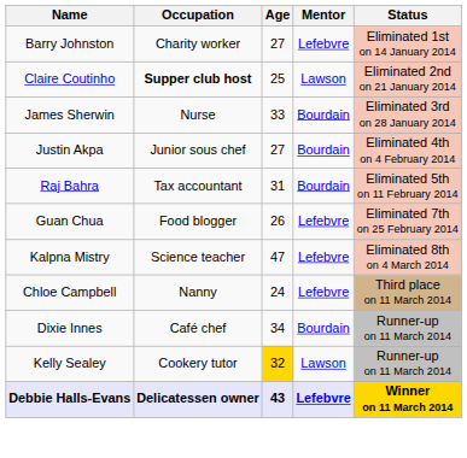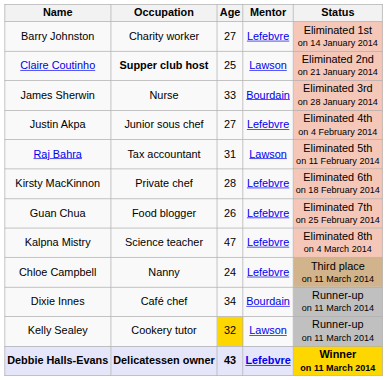Justin Akpa | Mentor: Bourdain -> Lefebvre
Raj Bahra | Mentor: Bourdain -> Lawson
+ row: Kirsty MacKinnon | Private chef | 28 | Lefebvre | Eliminated 6th on 18 February 2014
